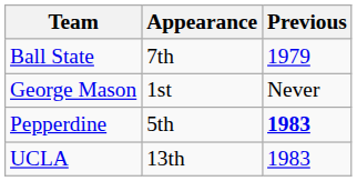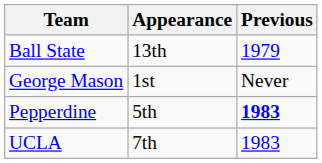Ball State | Appearance: 7th -> 13th
UCLA | Appearance: 13th -> 7th
